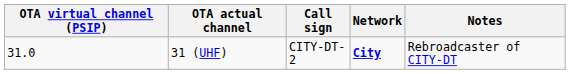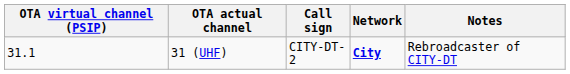31 (UHF) | OTA virtual channel (PSIP): 31.0 -> 31.1
